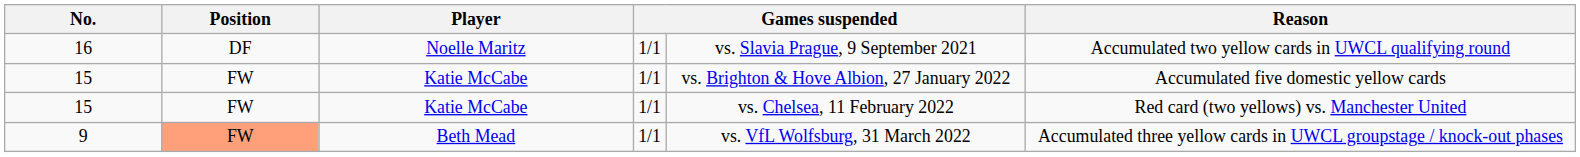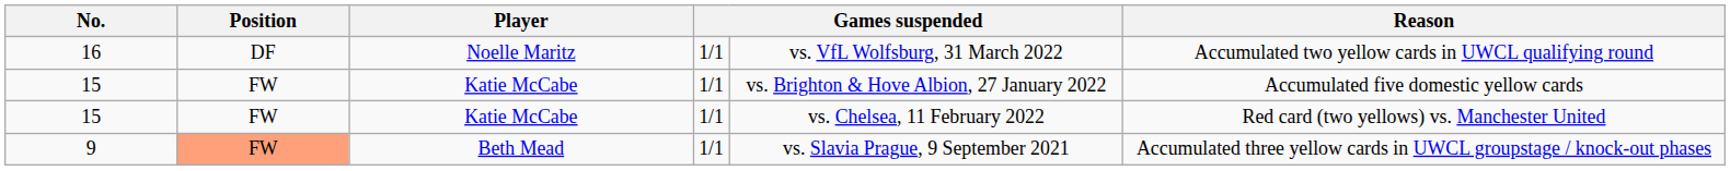16 | column 5: vs. Slavia Prague, 9 September 2021 -> vs. VfL Wolfsburg, 31 March 2022
9 | column 5: vs. VfL Wolfsburg, 31 March 2022 -> vs. Slavia Prague, 9 September 2021
